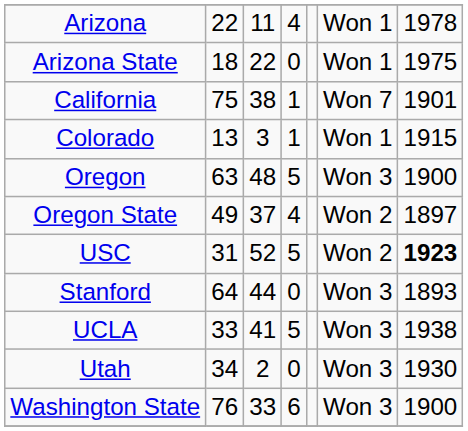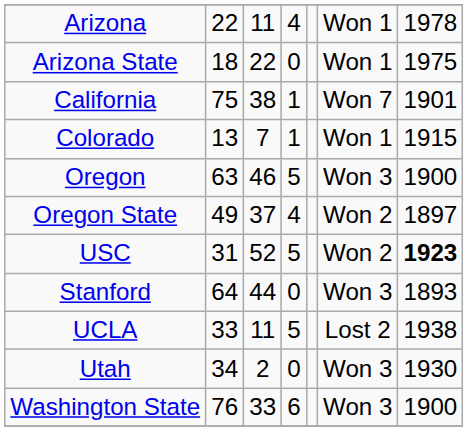Colorado | column 3: 3 -> 7
Oregon | column 3: 48 -> 46
UCLA | column 3: 41 -> 11
UCLA | column 6: Won 3 -> Lost 2
